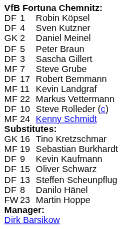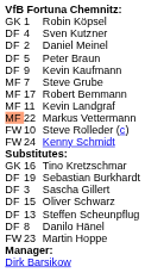Robin Köpsel | column 1: DF -> GK
Daniel Meinel | column 1: GK -> DF
rows swapped: Kevin Kaufmann <-> Sascha Gillert
Robert Bemmann | column 1: DF -> MF
Markus Vettermann | column 1: no background -> lightsalmon background
Steve Rolleder (c) | column 1: DF -> FW
Kenny Schmidt | column 1: MF -> FW
Sebastian Burkhardt | column 1: MF -> DF
